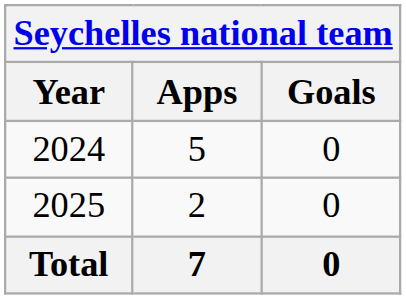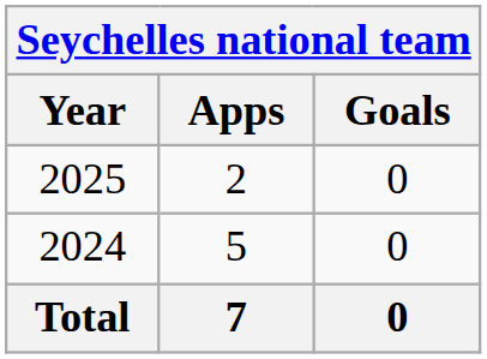rows swapped: 2024 <-> 2025
